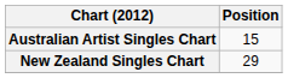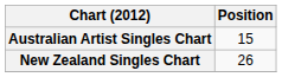New Zealand Singles Chart | Position: 29 -> 26
